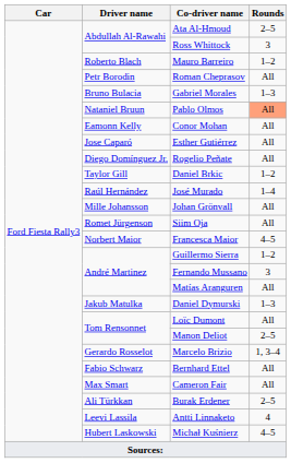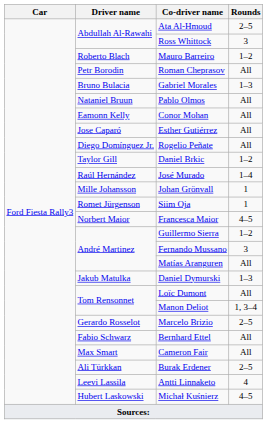Pablo Olmos | Rounds: lightsalmon background -> no background
Johan Grönvall | Rounds: All -> 1
Siim Oja | Rounds: All -> 1
Manon Deliot | Rounds: 2–5 -> 1, 3–4
Marcelo Brizio | Rounds: 1, 3–4 -> 2–5
